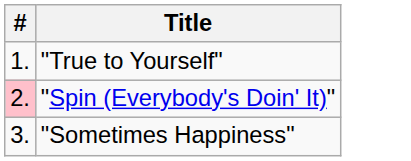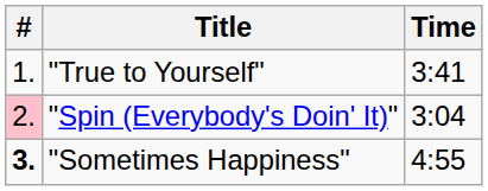+ column: Time | 3:41 | 3:04 | 4:55
"Sometimes Happiness" | #: normal -> bold
